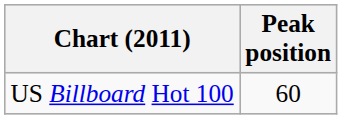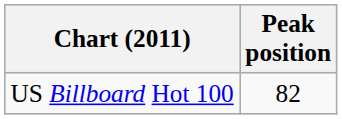US Billboard Hot 100 | Peak position: 60 -> 82
